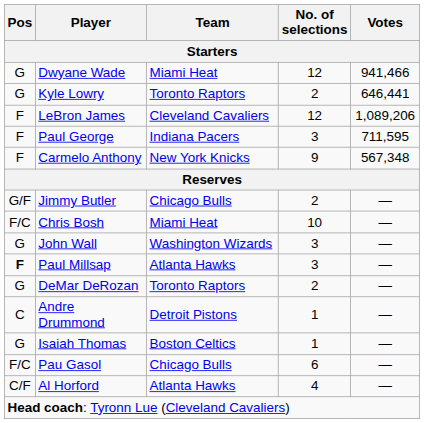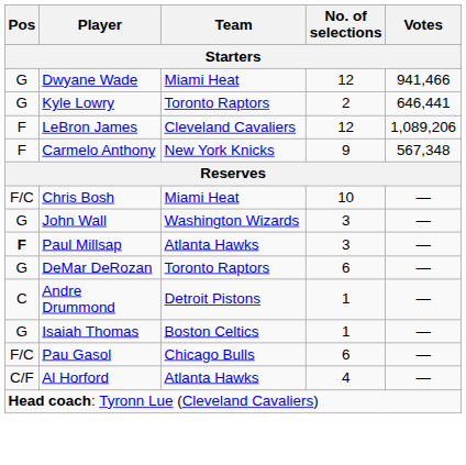- row: F | Paul George | Indiana Pacers | 3 | 711,595
- row: G/F | Jimmy Butler | Chicago Bulls | 2 | —
DeMar DeRozan | No. of selections: 2 -> 6
